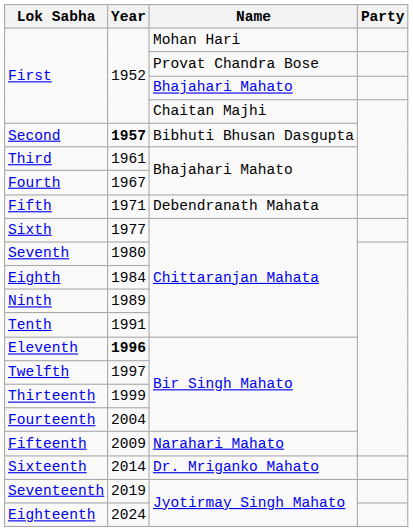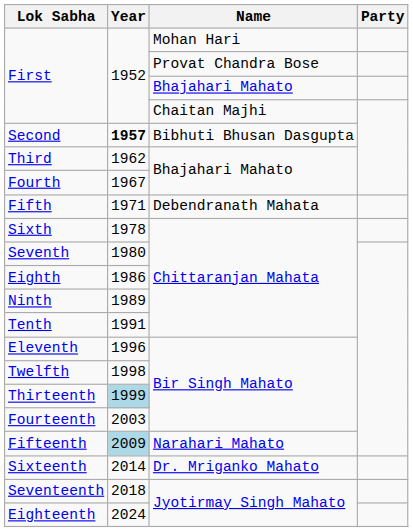Third | Year: 1961 -> 1962
Sixth | Year: 1977 -> 1978
Eighth | Year: 1984 -> 1986
Eleventh | Year: bold -> normal
Twelfth | Year: 1997 -> 1998
Thirteenth | Year: no background -> lightblue background
Fourteenth | Year: 2004 -> 2003
Fifteenth | Year: no background -> lightblue background
Seventeenth | Year: 2019 -> 2018
